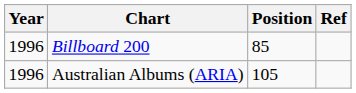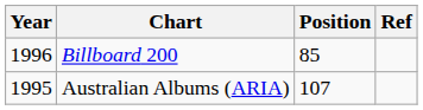Australian Albums (ARIA) | Year: 1996 -> 1995
Australian Albums (ARIA) | Position: 105 -> 107
